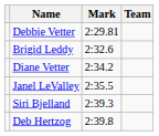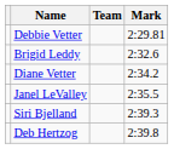columns swapped: Team <-> Mark
